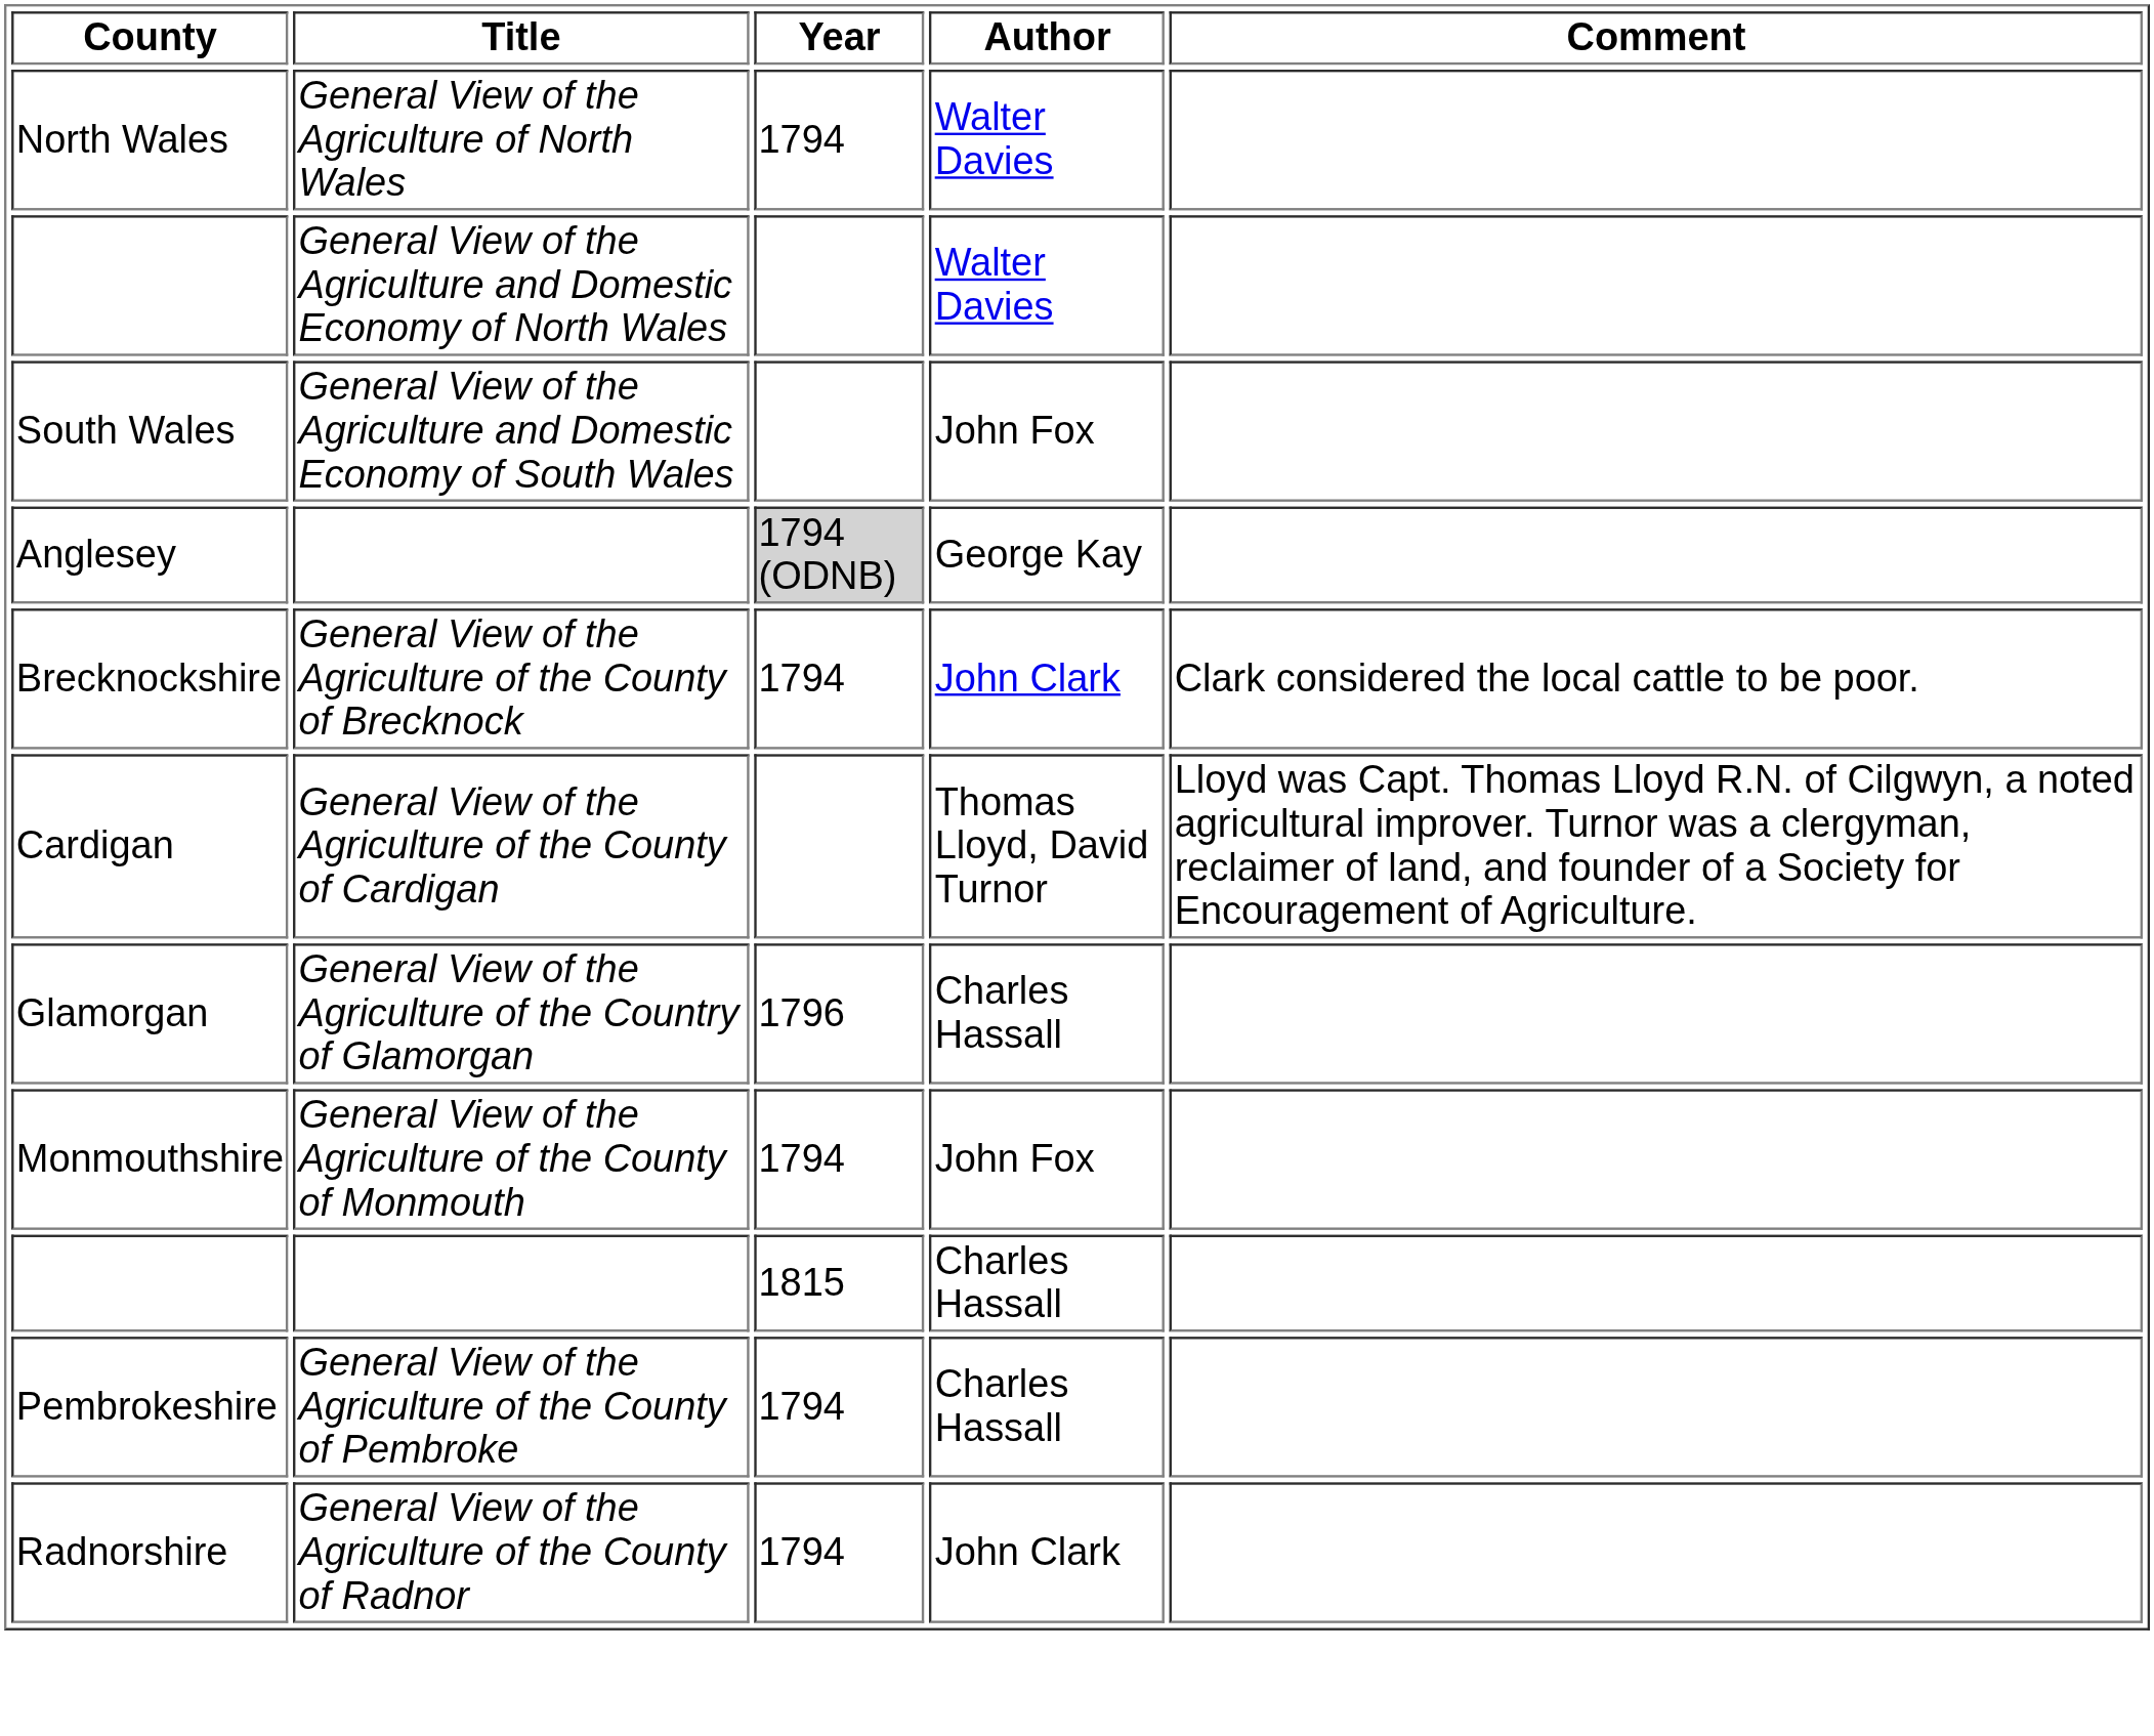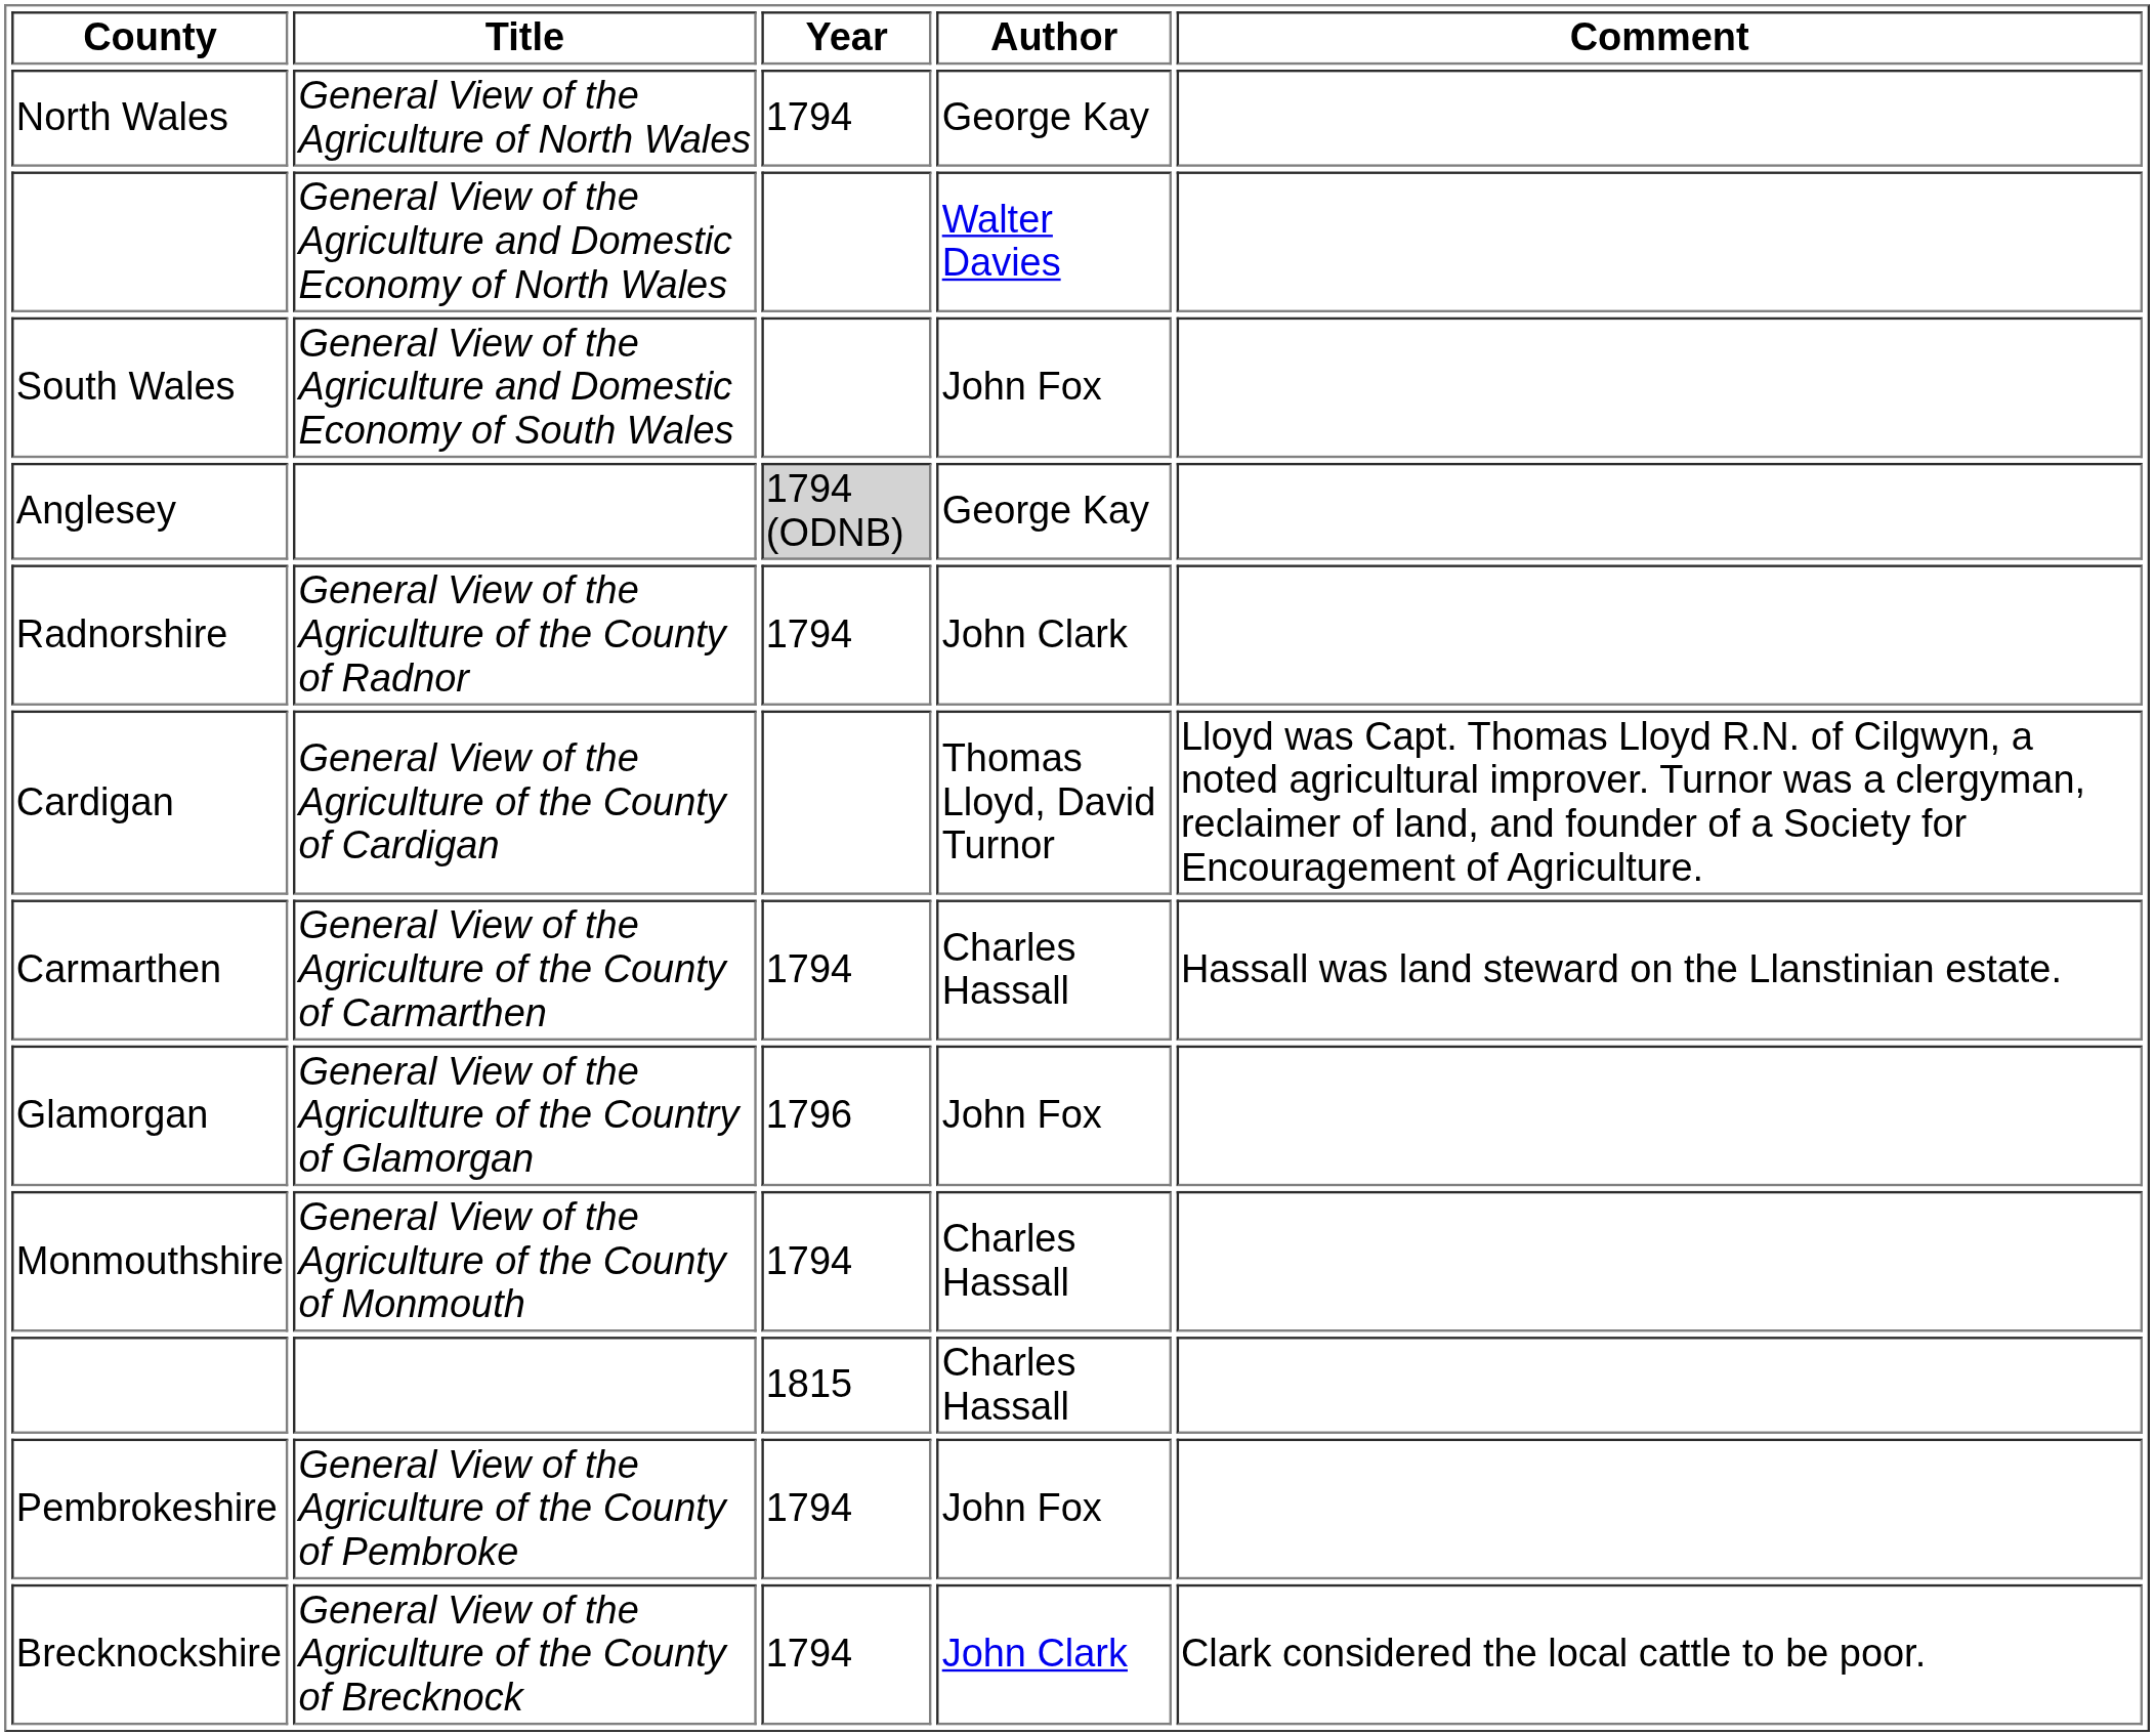North Wales | Author: Walter Davies -> George Kay
rows swapped: Brecknockshire <-> Radnorshire
+ row: Carmarthen | General View of the Agriculture of the County of Carmarthen | 1794 | Charles Hassall | Hassall was land steward on the Llanstinian estate.
Glamorgan | Author: Charles Hassall -> John Fox
Monmouthshire | Author: John Fox -> Charles Hassall
Pembrokeshire | Author: Charles Hassall -> John Fox
